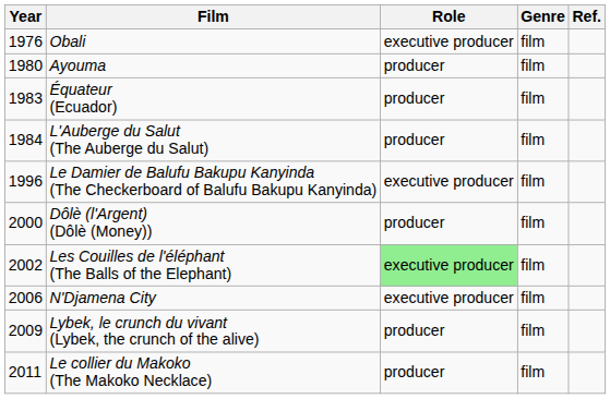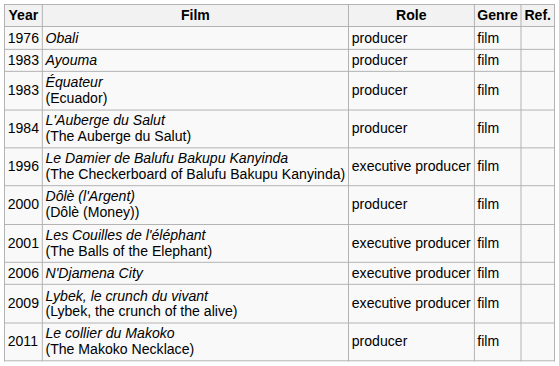Obali | Role: executive producer -> producer
Ayouma | Year: 1980 -> 1983
Les Couilles de l'éléphant (The Balls of the Elephant) | Year: 2002 -> 2001
Les Couilles de l'éléphant (The Balls of the Elephant) | Role: lightgreen background -> no background
Lybek, le crunch du vivant (Lybek, the crunch of the alive) | Role: producer -> executive producer
